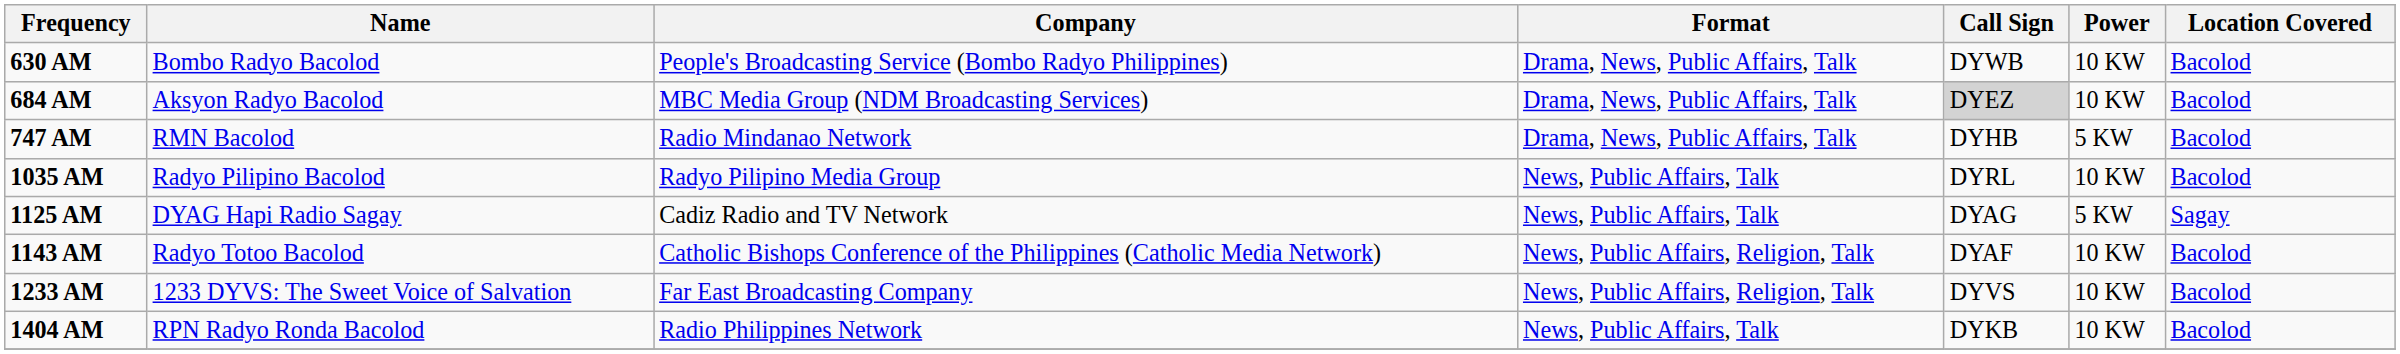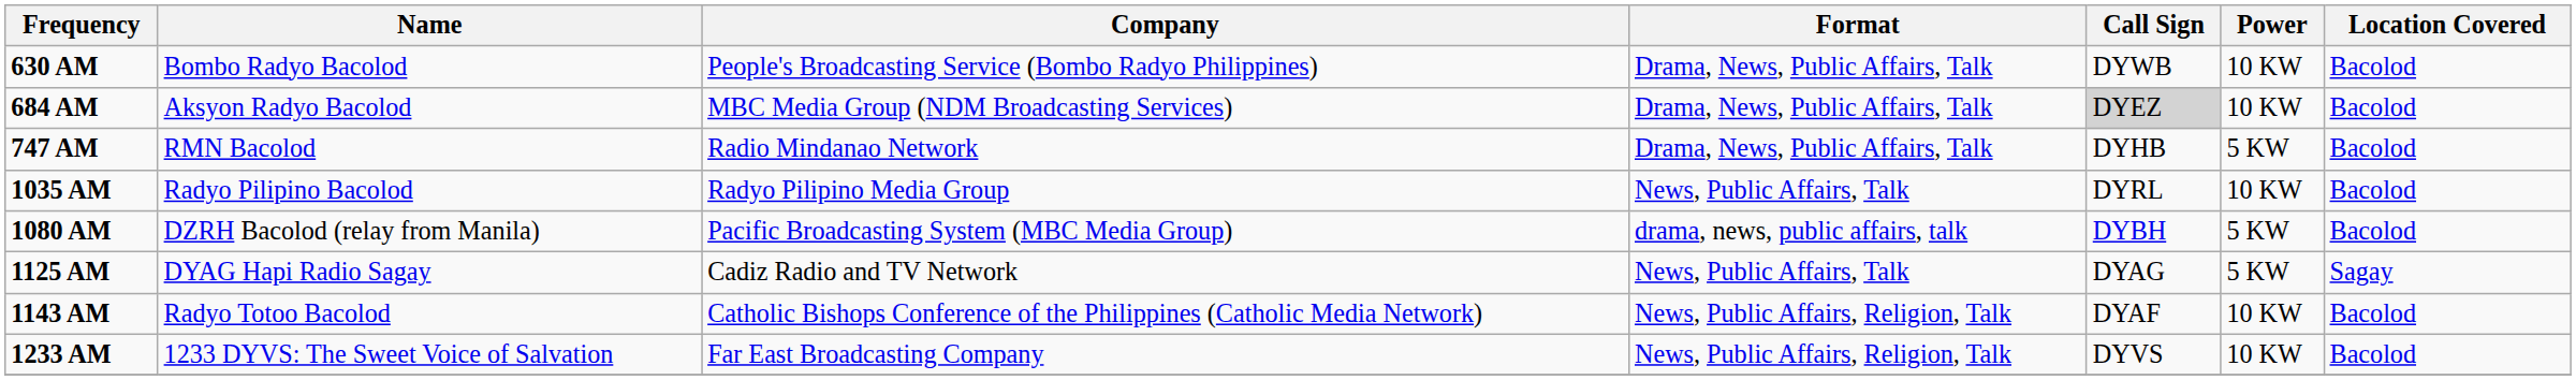+ row: 1080 AM | DZRH Bacolod (relay from Manila) | Pacific Broadcasting System (MBC Media Group) | drama, news, public affairs, talk | DYBH | 5 KW | Bacolod
- row: 1404 AM | RPN Radyo Ronda Bacolod | Radio Philippines Network | News, Public Affairs, Talk | DYKB | 10 KW | Bacolod
